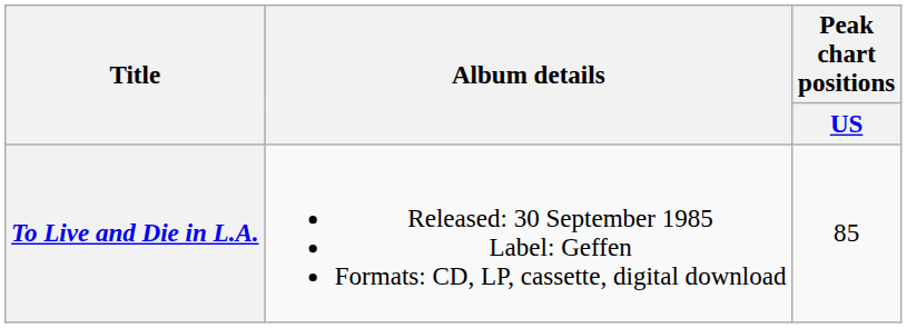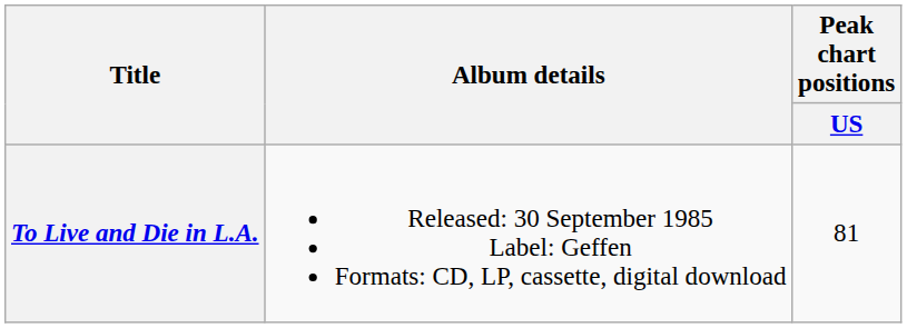To Live and Die in L.A. | Peak chart positions / US: 85 -> 81
